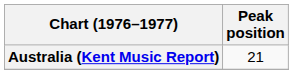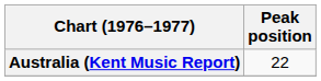Australia (Kent Music Report) | Peak position: 21 -> 22
